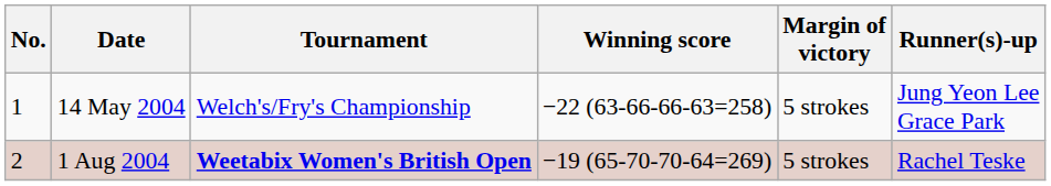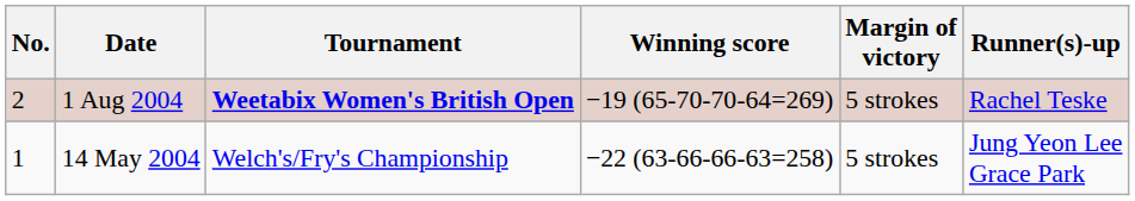rows swapped: 14 May 2004 <-> 1 Aug 2004
